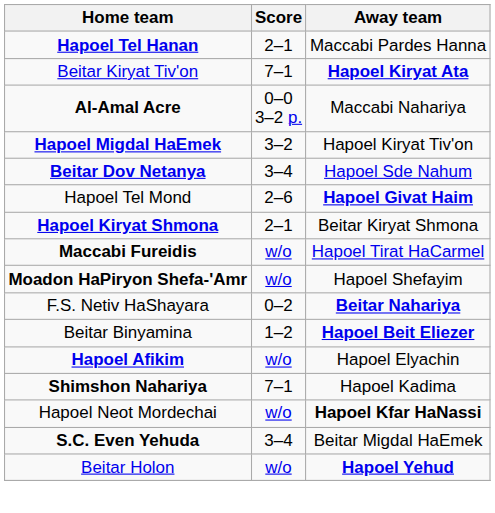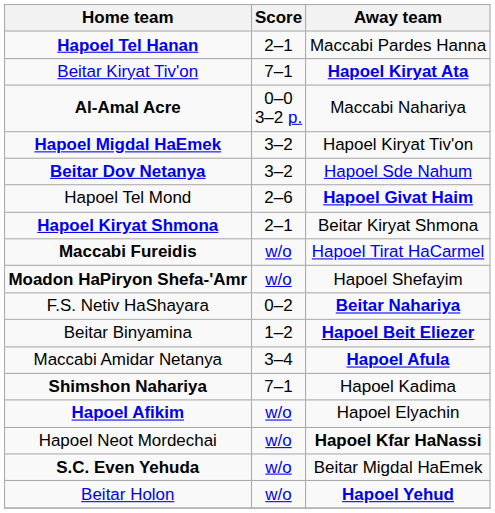Beitar Dov Netanya | Score: 3–4 -> 3–2
+ row: Maccabi Amidar Netanya | 3–4 | Hapoel Afula
rows swapped: Hapoel Afikim <-> Shimshon Nahariya
S.C. Even Yehuda | Score: 3–4 -> w/o
